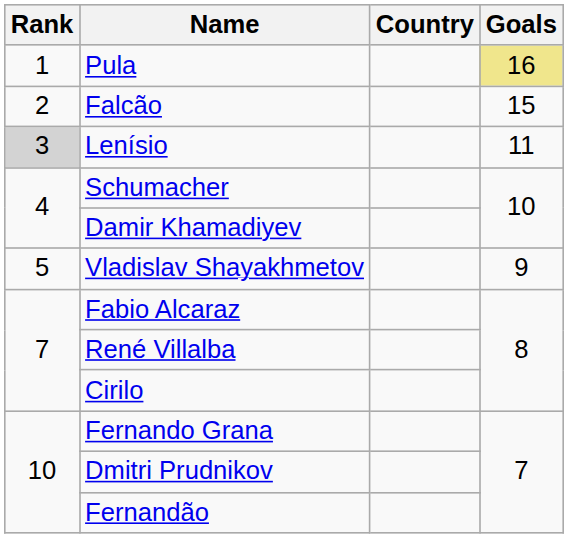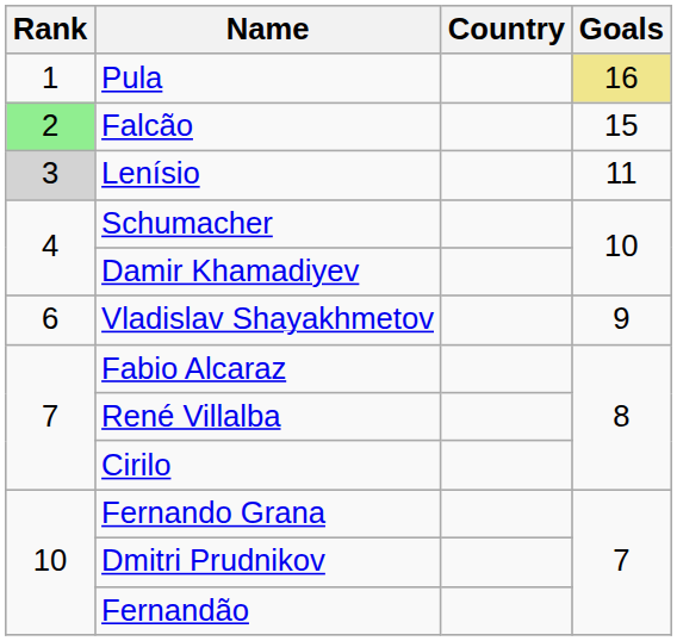Falcão | Rank: no background -> lightgreen background
Vladislav Shayakhmetov | Rank: 5 -> 6
